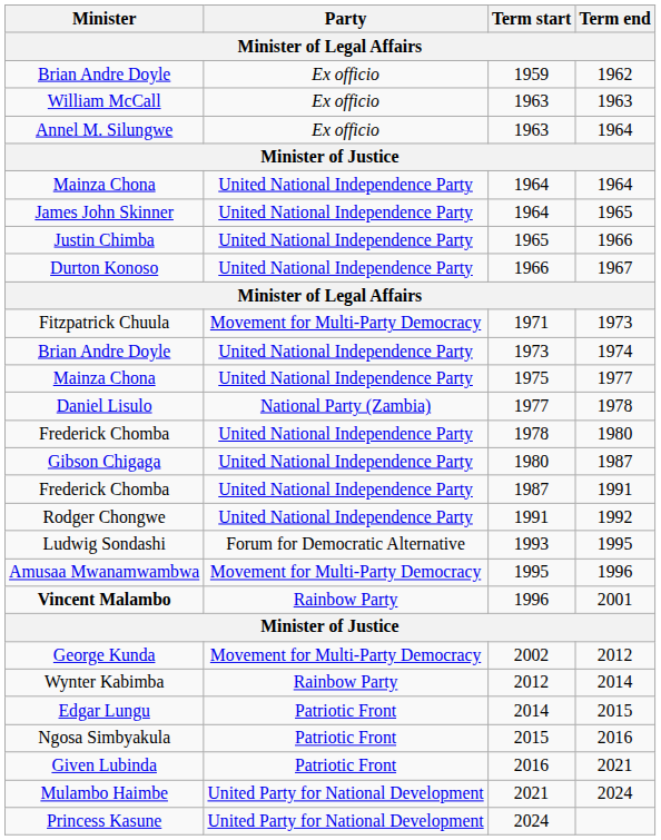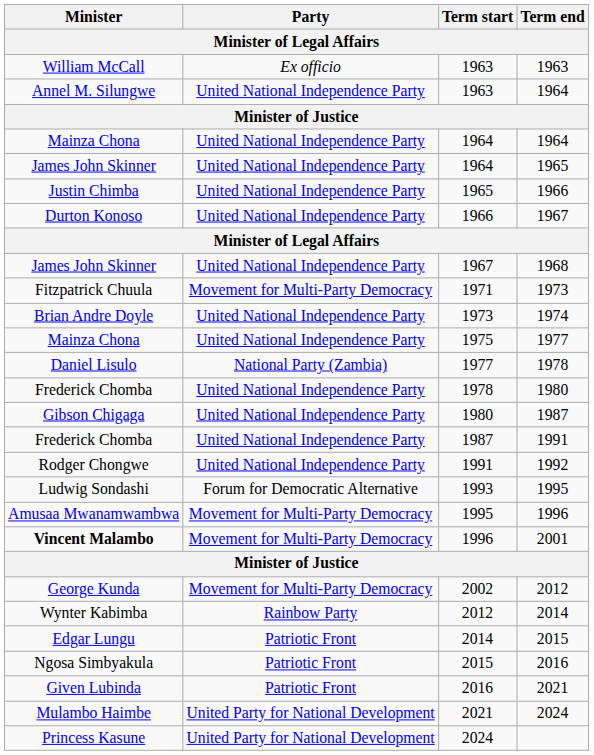- row: Brian Andre Doyle | Ex officio | 1959 | 1962
1963 / 1964 | Party: Ex officio -> United National Independence Party
+ row: James John Skinner | United National Independence Party | 1967 | 1968
2001 | Party: Rainbow Party -> Movement for Multi-Party Democracy
